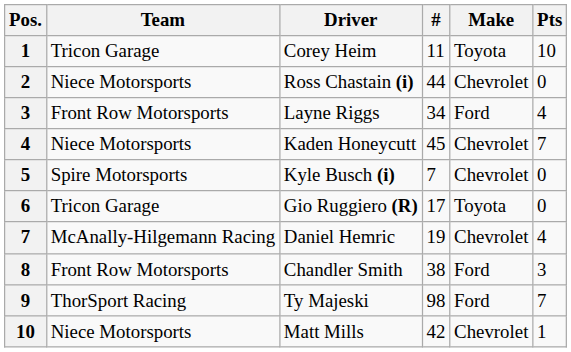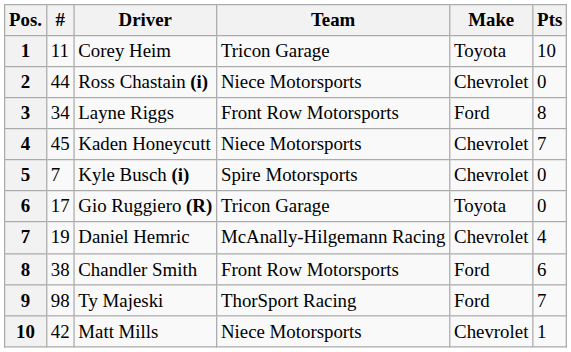columns swapped: # <-> Team
Layne Riggs | Pts: 4 -> 8
Chandler Smith | Pts: 3 -> 6
